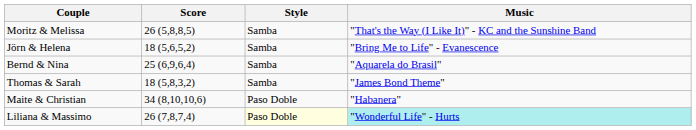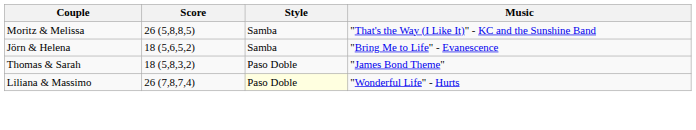- row: Bernd & Nina | 25 (6,9,6,4) | Samba | "Aquarela do Brasil"
Thomas & Sarah | Style: Samba -> Paso Doble
- row: Maite & Christian | 34 (8,10,10,6) | Paso Doble | "Habanera"
Liliana & Massimo | Music: paleturquoise background -> no background
